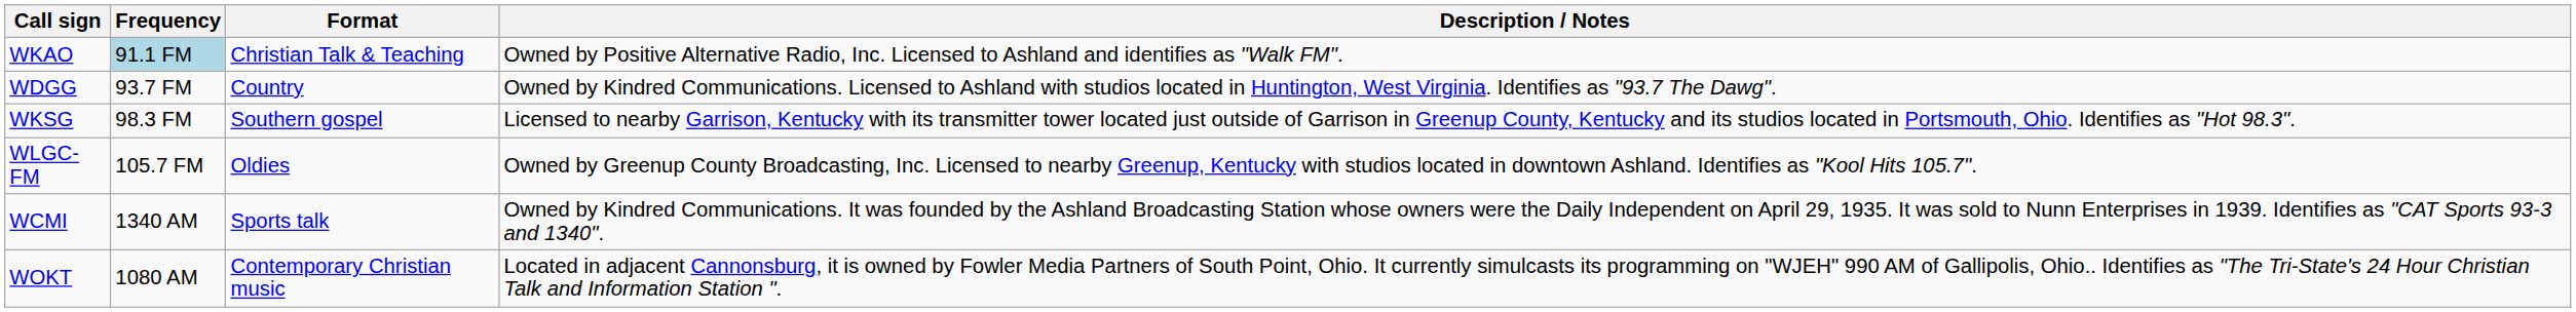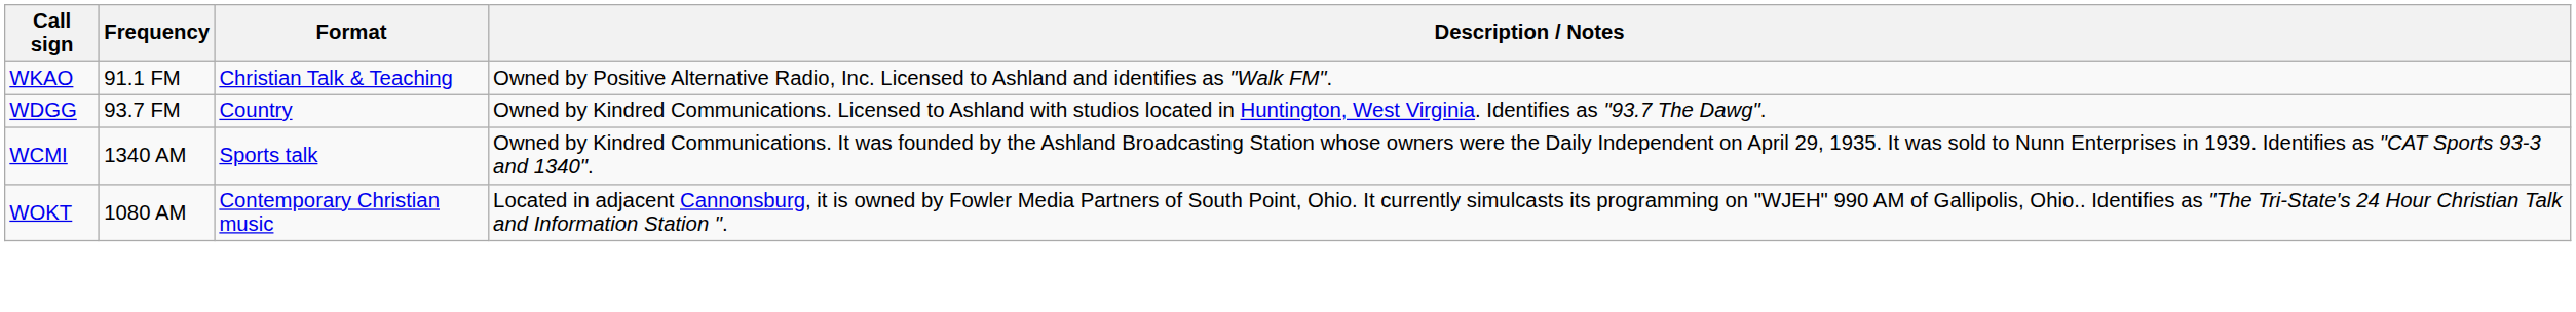WKAO | Frequency: lightblue background -> no background
- row: WKSG | 98.3 FM | Southern gospel | Licensed to nearby Garrison, Kentucky with its transmitter tower located just outside of Garrison in Greenup County, Kentucky and its studios located in Portsmouth, Ohio. Identifies as "Hot 98.3".
- row: WLGC-FM | 105.7 FM | Oldies | Owned by Greenup County Broadcasting, Inc. Licensed to nearby Greenup, Kentucky with studios located in downtown Ashland. Identifies as "Kool Hits 105.7".
